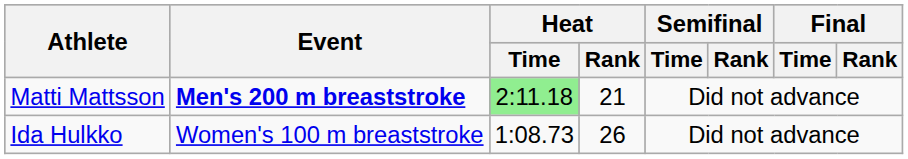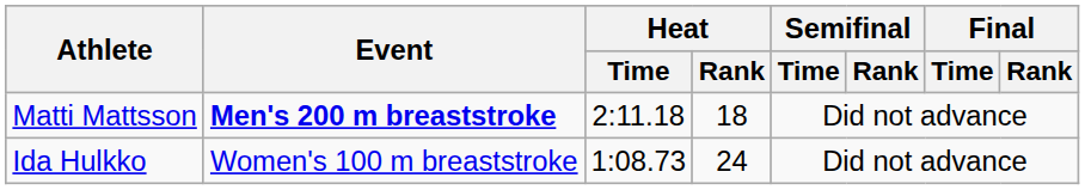Matti Mattsson | Heat / Time: lightgreen background -> no background
Matti Mattsson | Heat / Rank: 21 -> 18
Ida Hulkko | Heat / Rank: 26 -> 24
